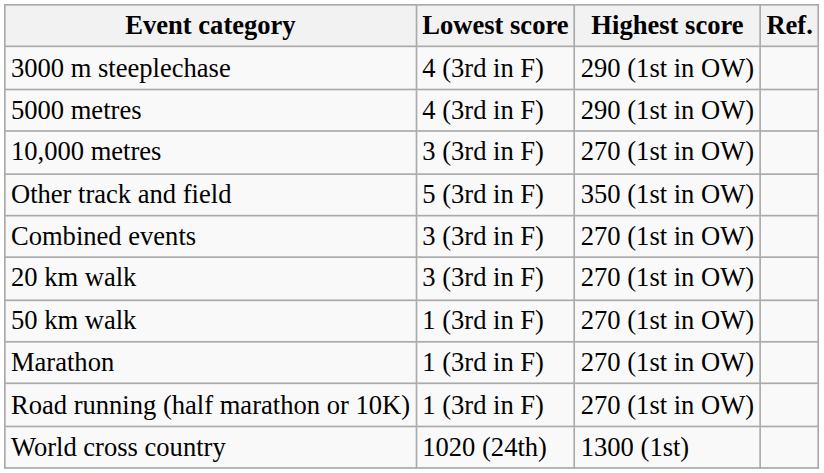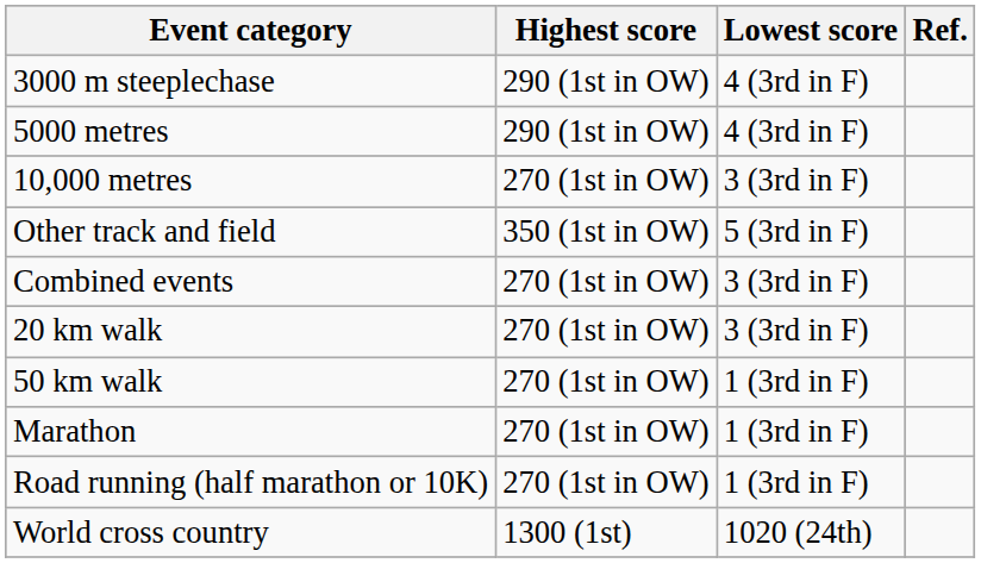columns swapped: Highest score <-> Lowest score
